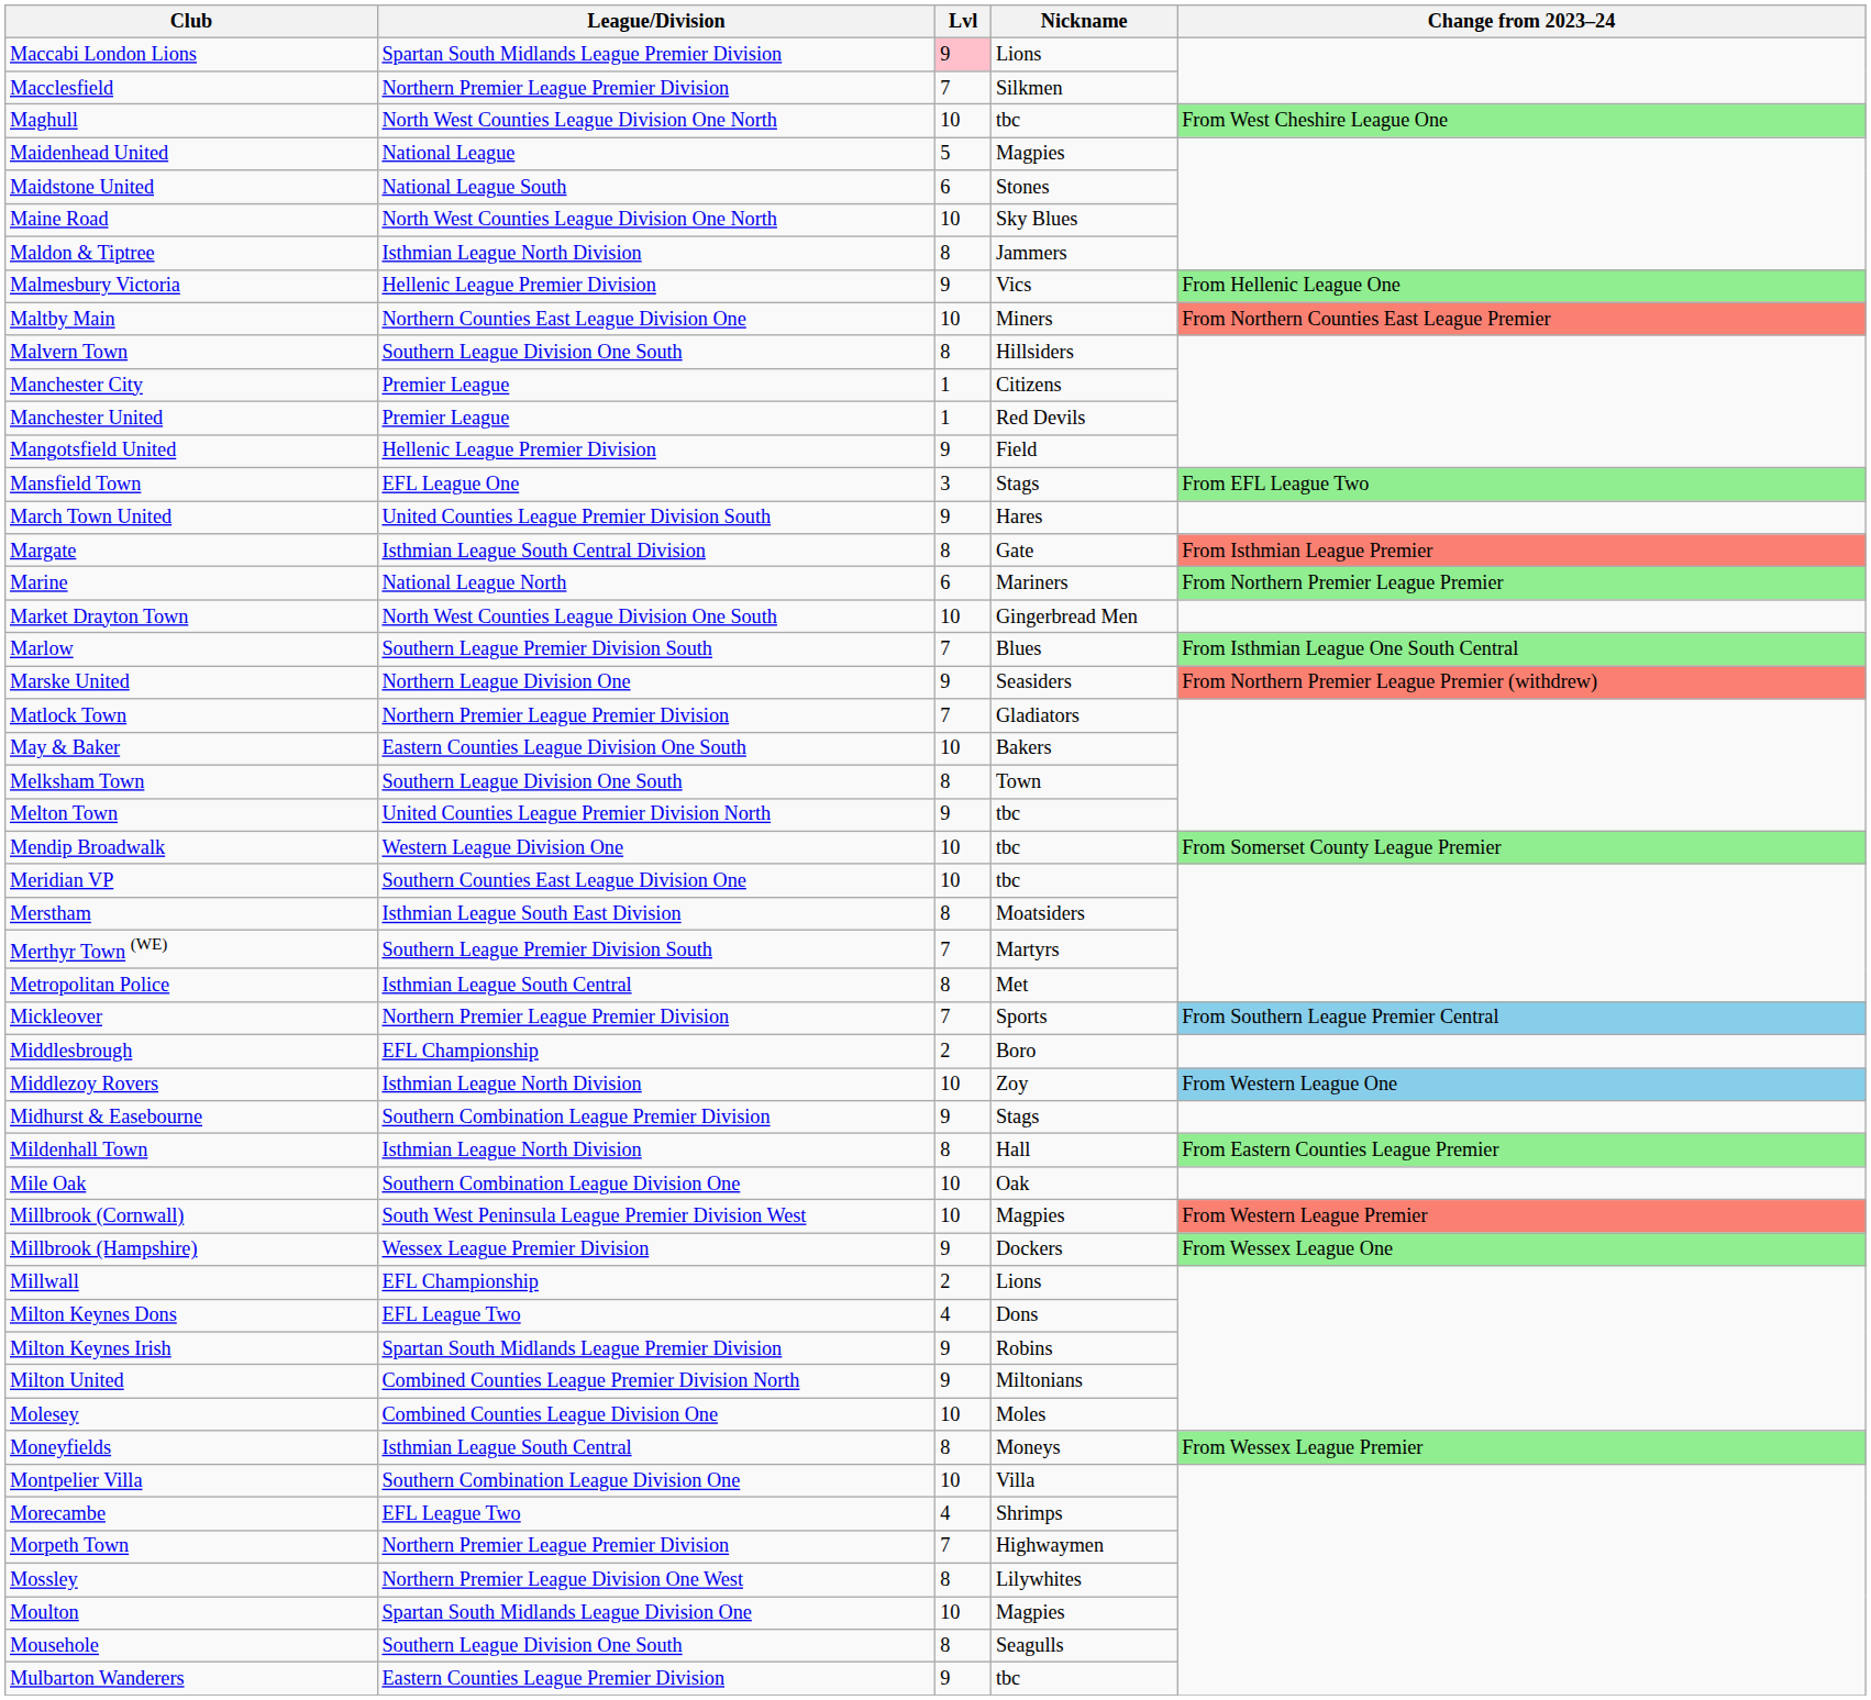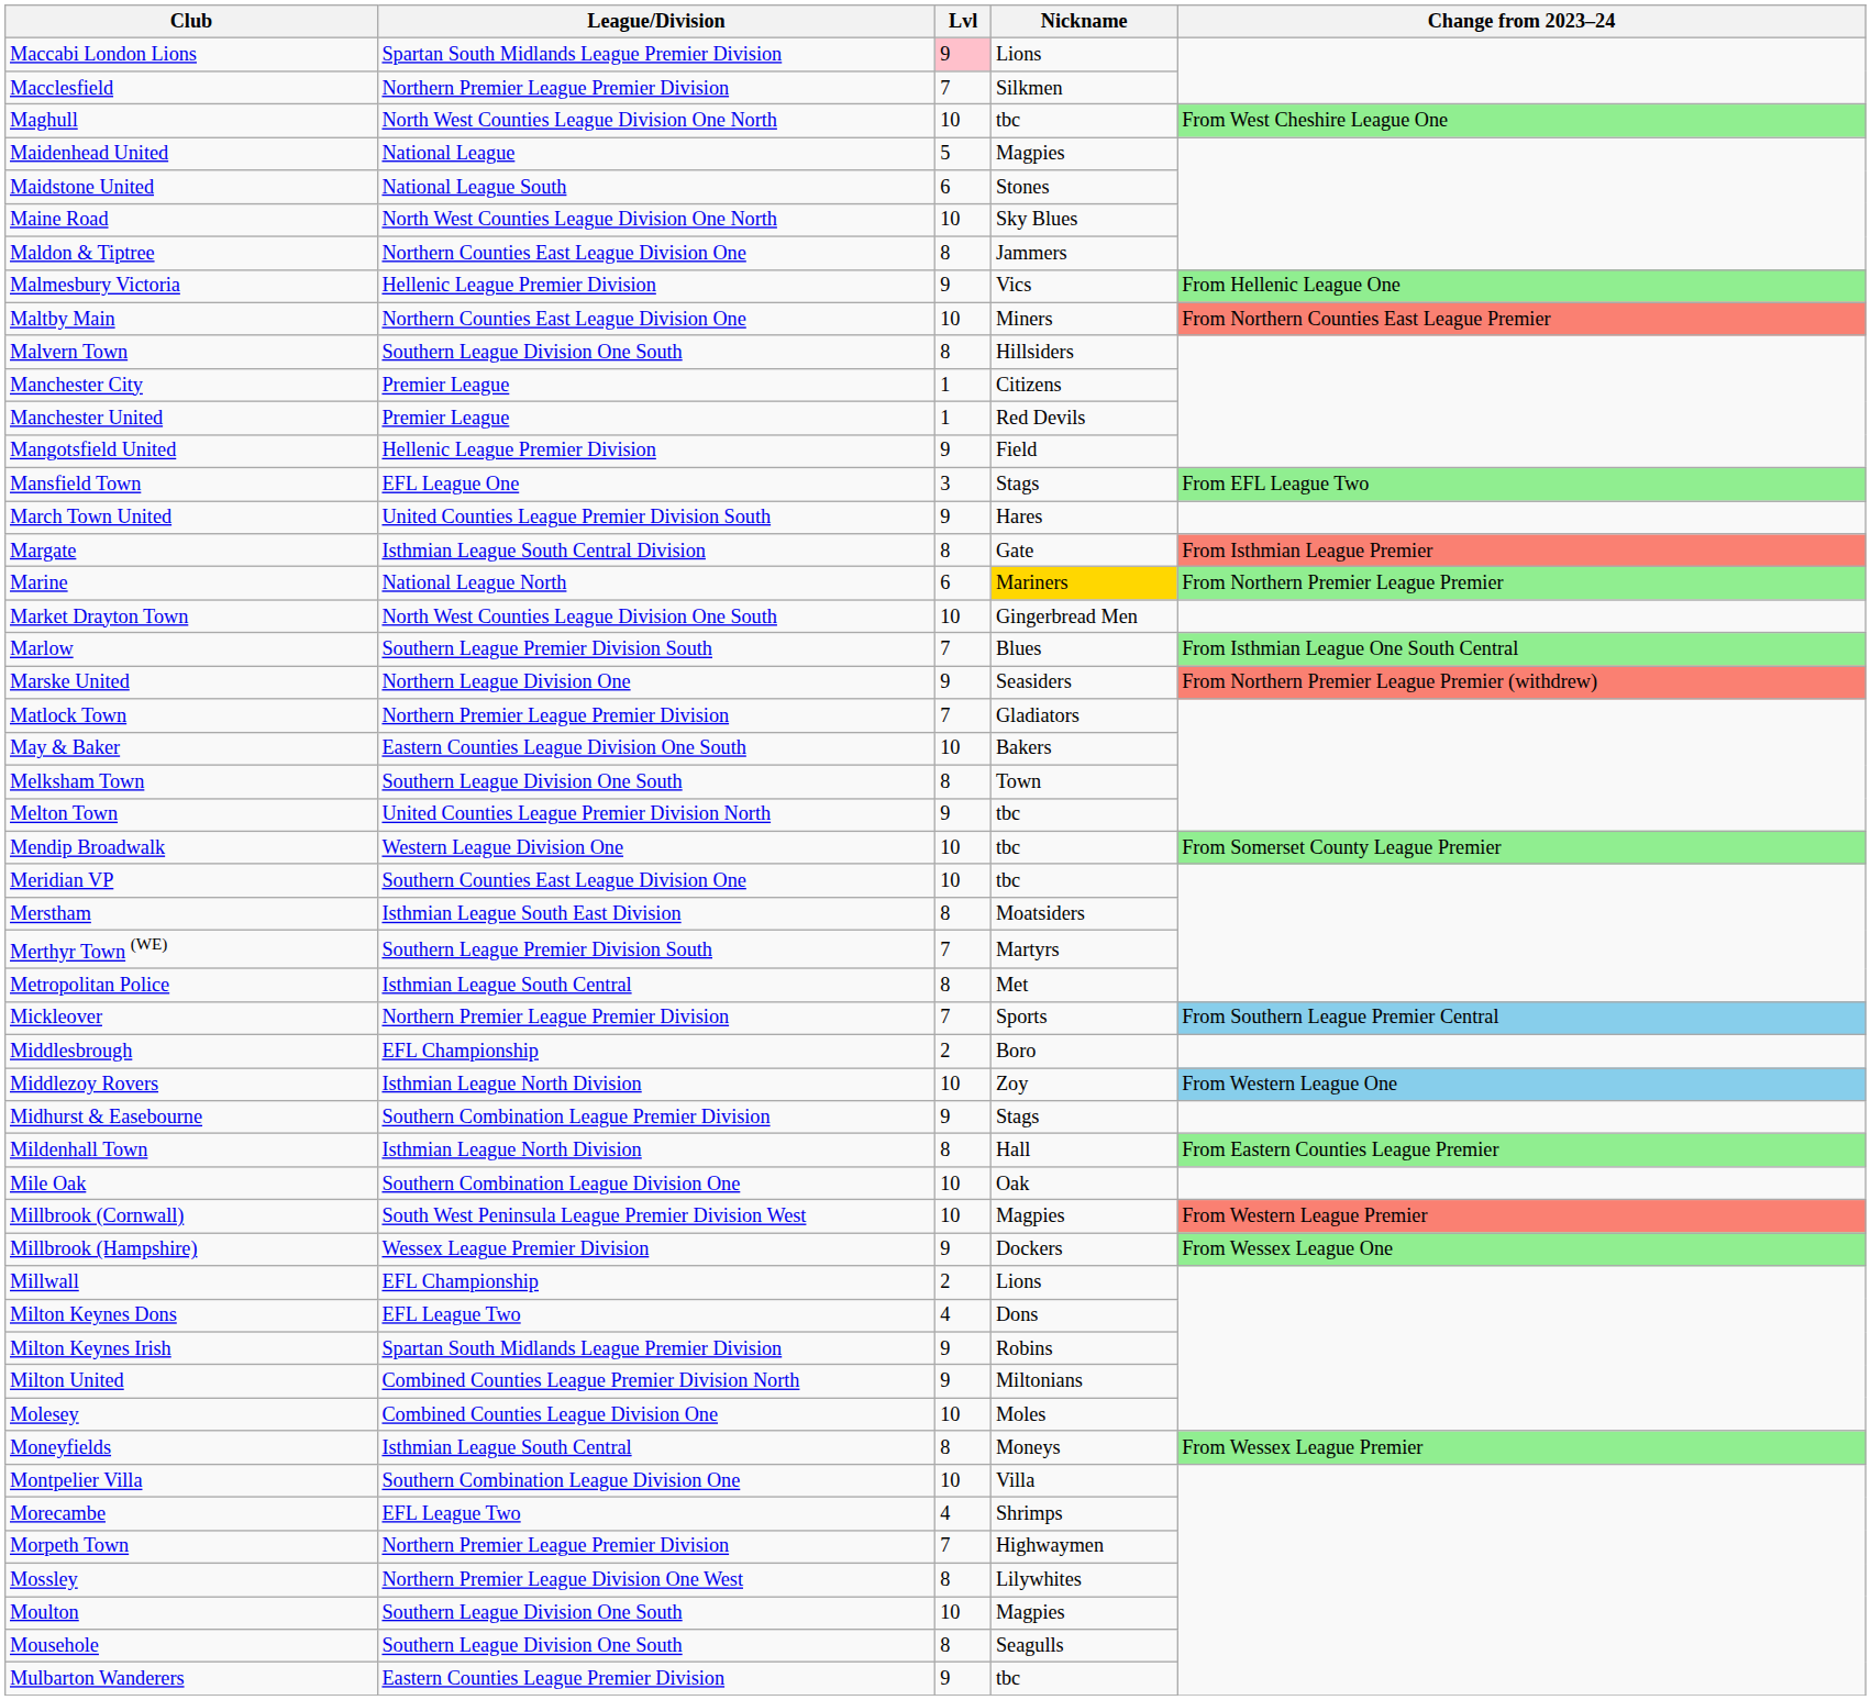Maldon & Tiptree | League/Division: Isthmian League North Division -> Northern Counties East League Division One
Marine | Nickname: no background -> gold background
Moulton | League/Division: Spartan South Midlands League Division One -> Southern League Division One South
